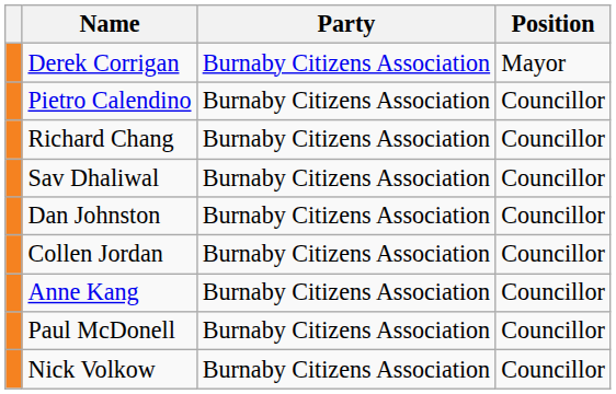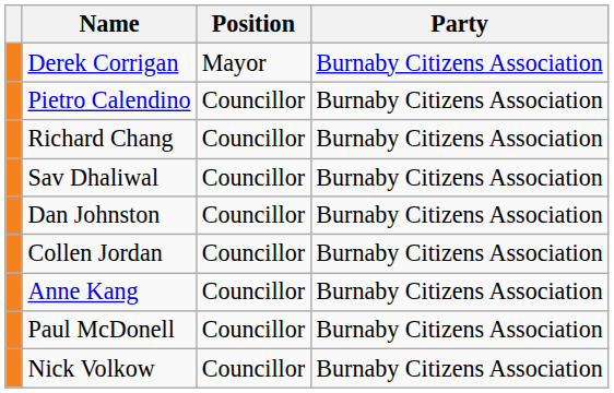columns swapped: Party <-> Position
